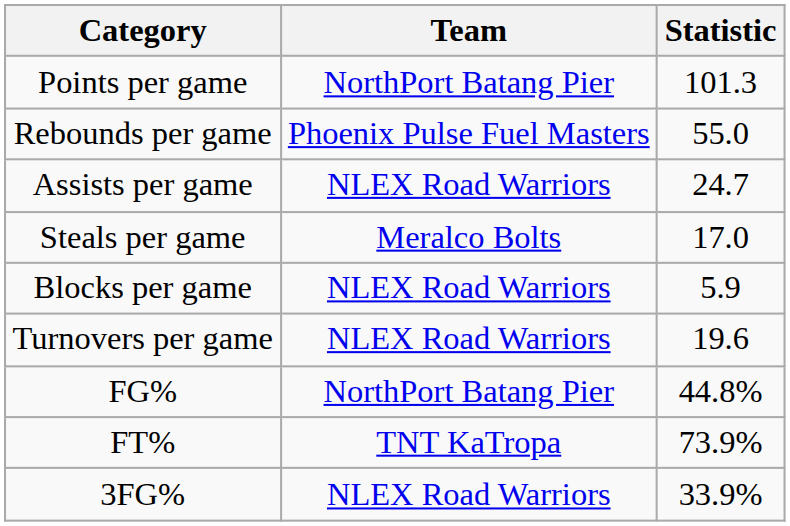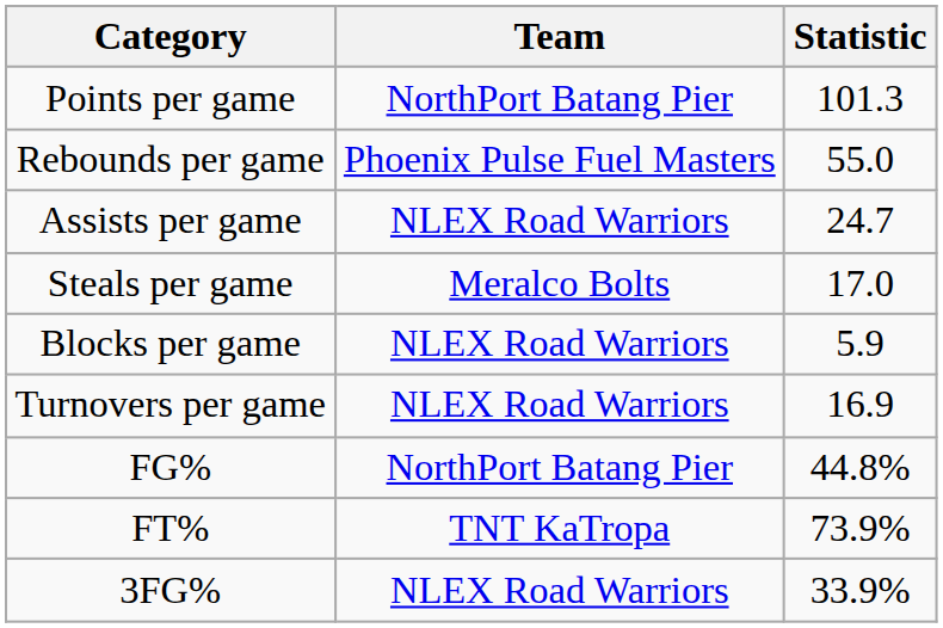Turnovers per game | Statistic: 19.6 -> 16.9
